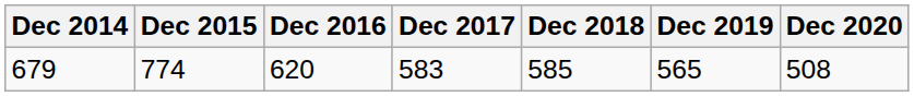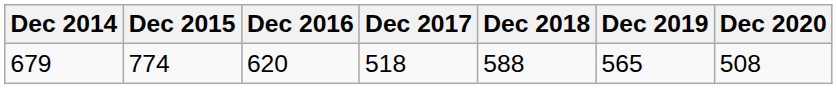679 | Dec 2017: 583 -> 518
679 | Dec 2018: 585 -> 588
